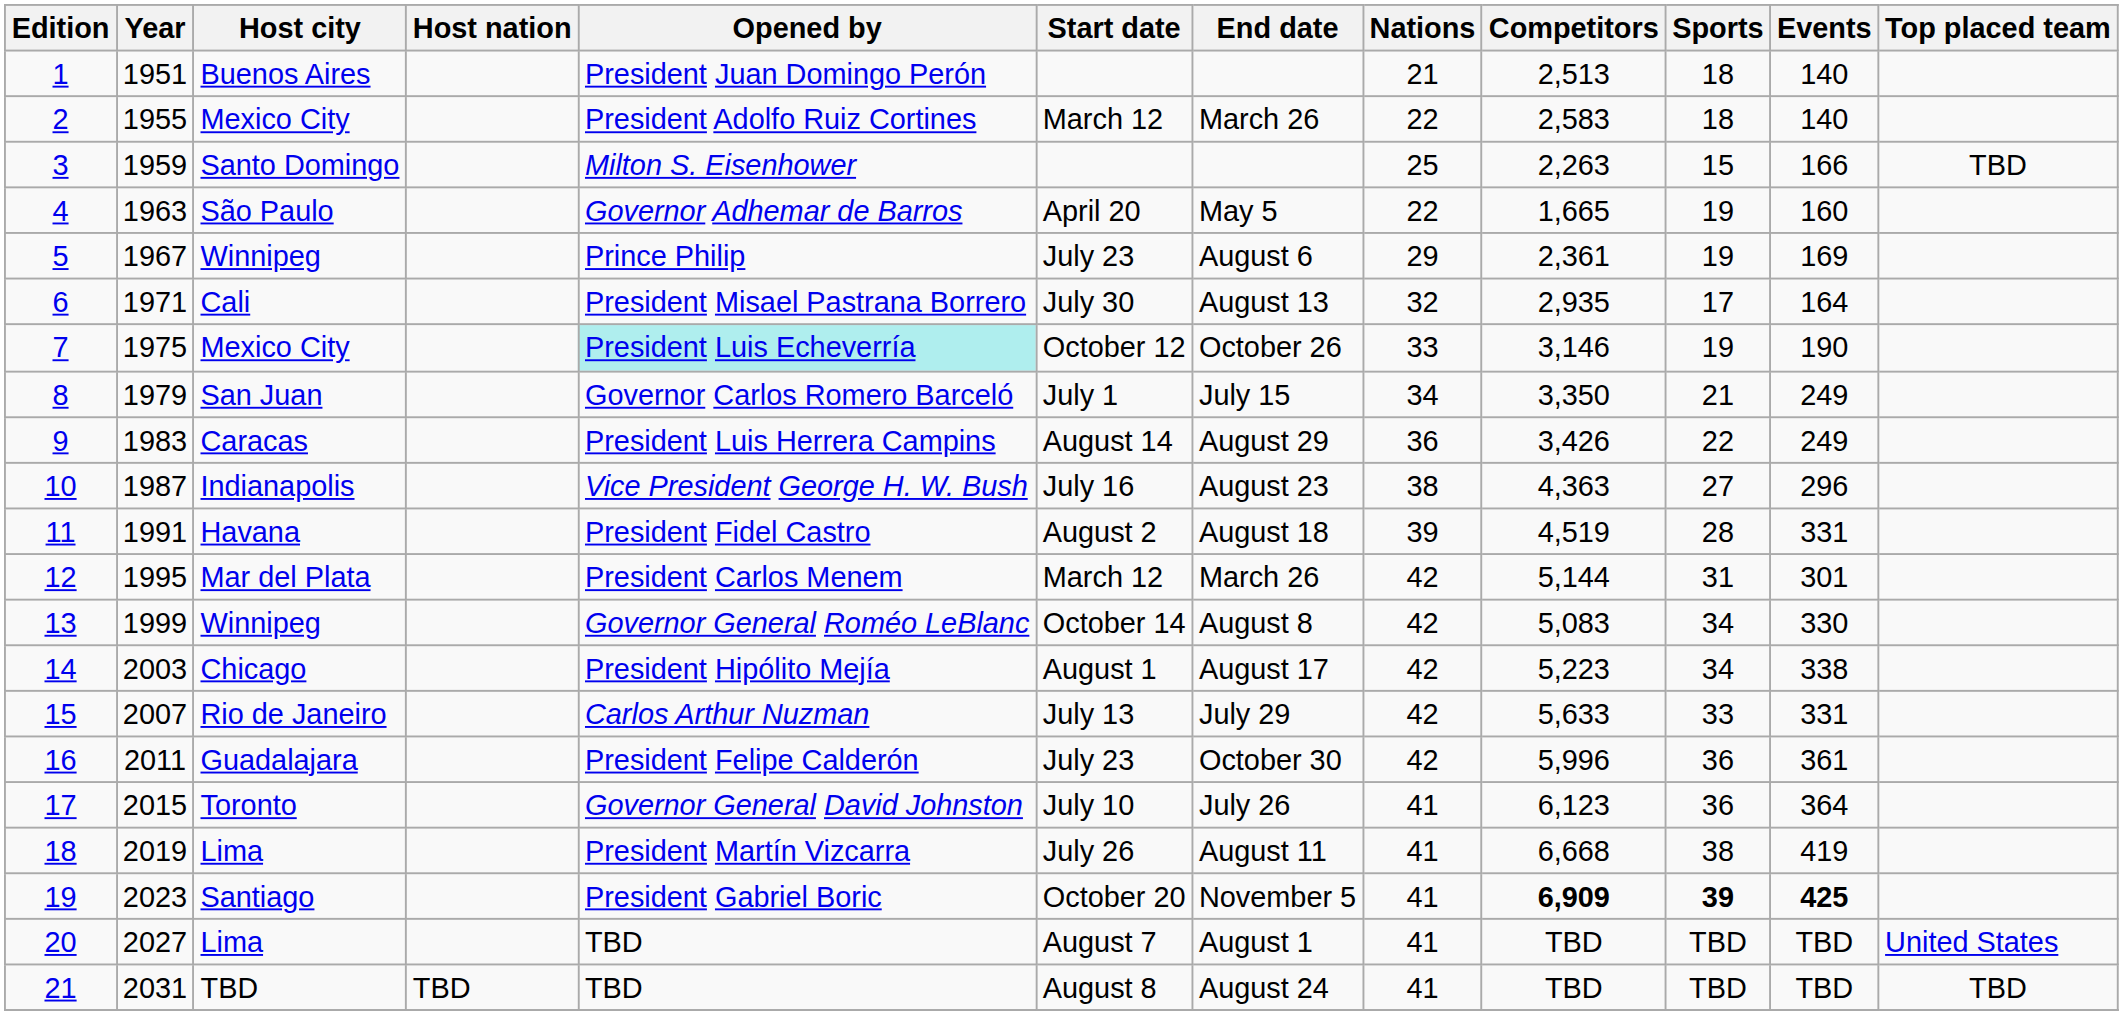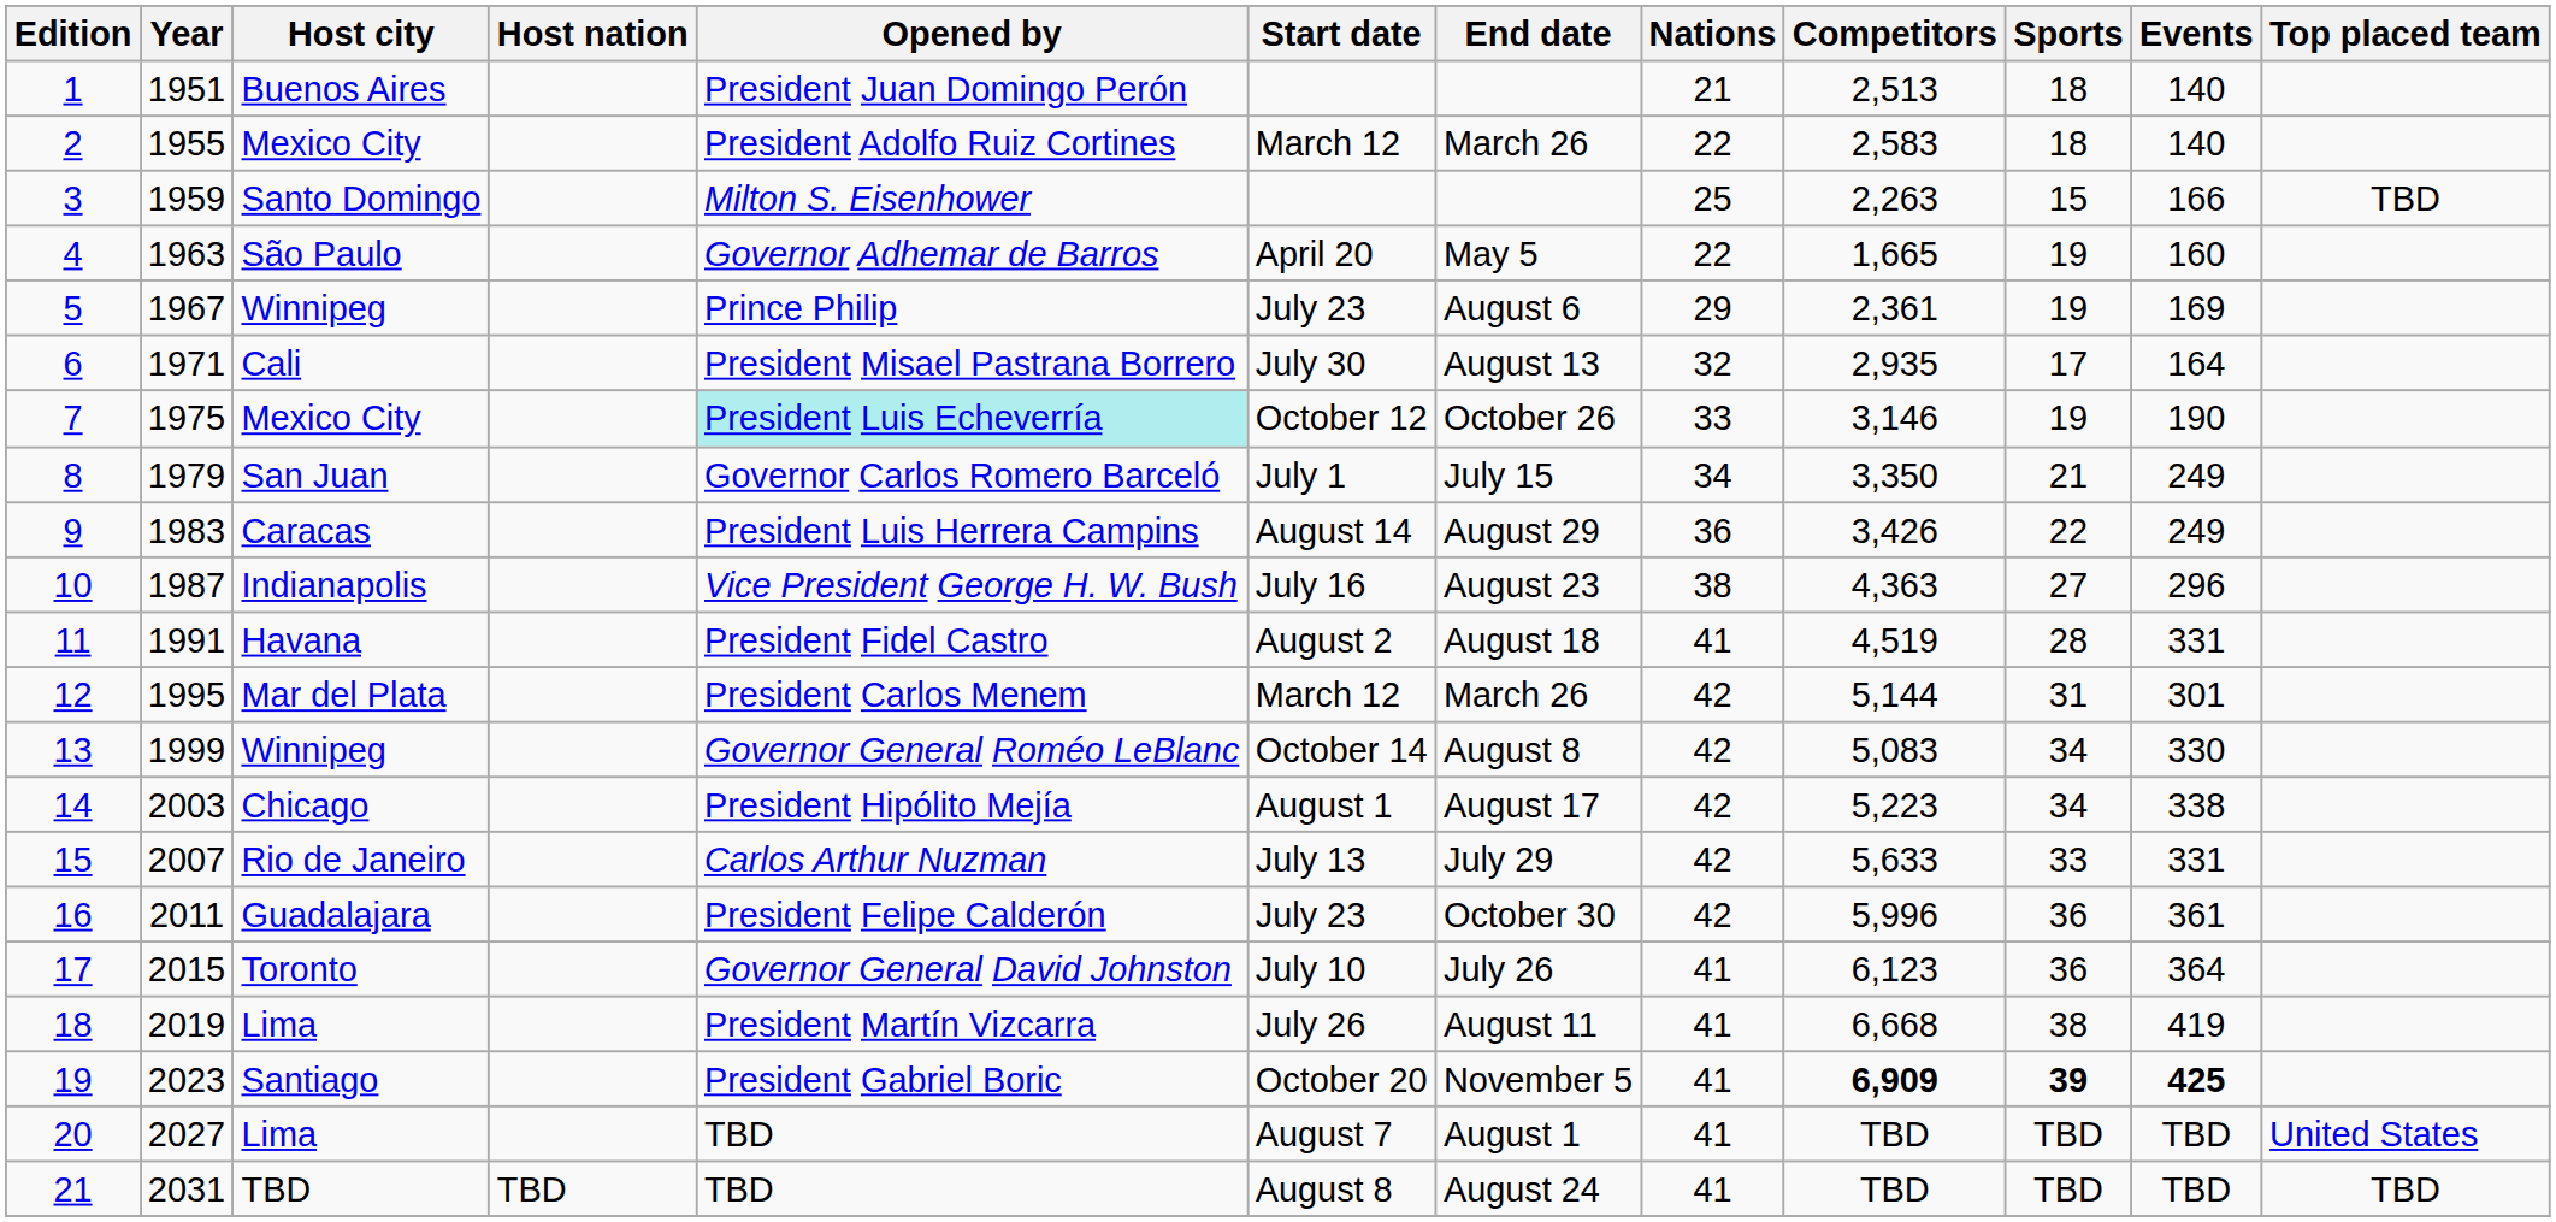11 | Nations: 39 -> 41
